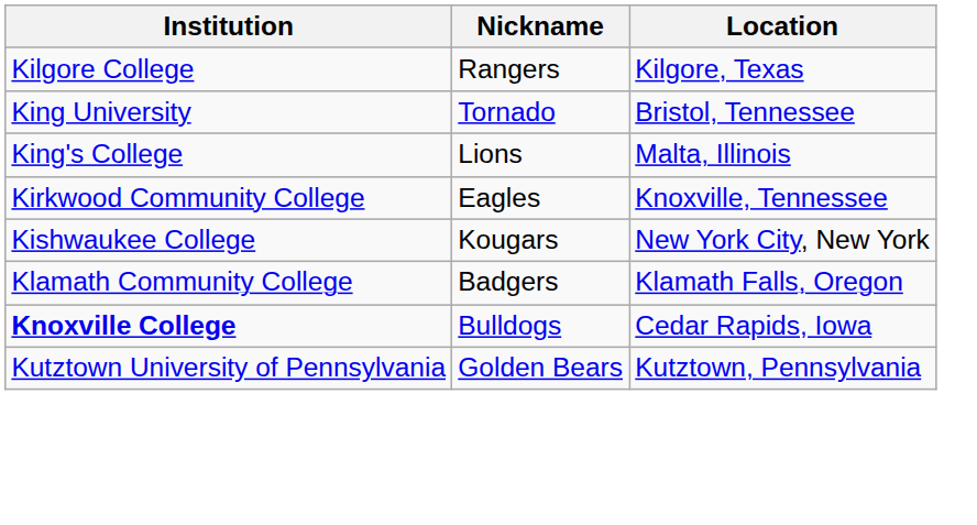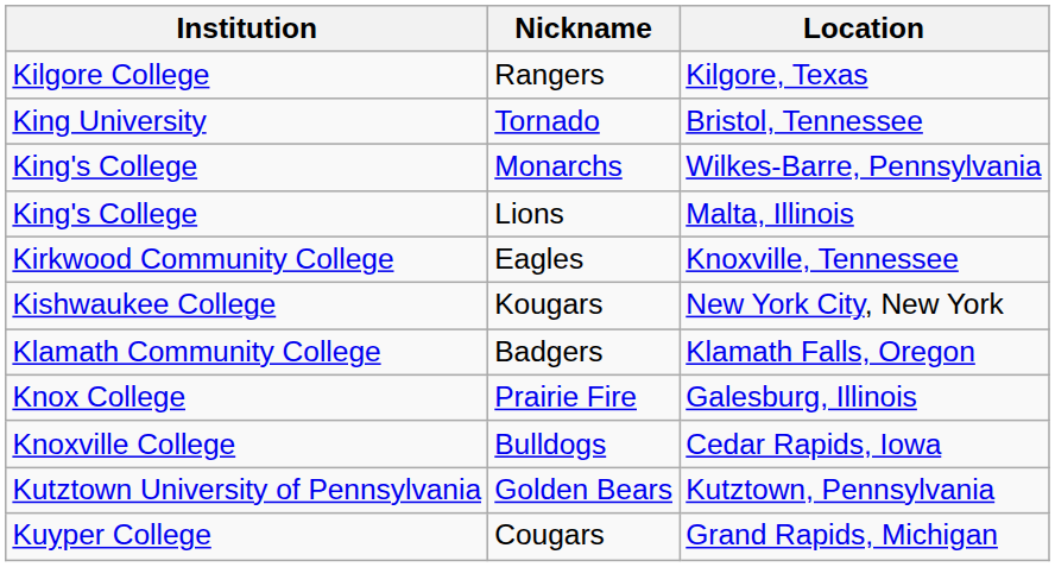+ row: King's College | Monarchs | Wilkes-Barre, Pennsylvania
+ row: Knox College | Prairie Fire | Galesburg, Illinois
Bulldogs | Institution: bold -> normal
+ row: Kuyper College | Cougars | Grand Rapids, Michigan
